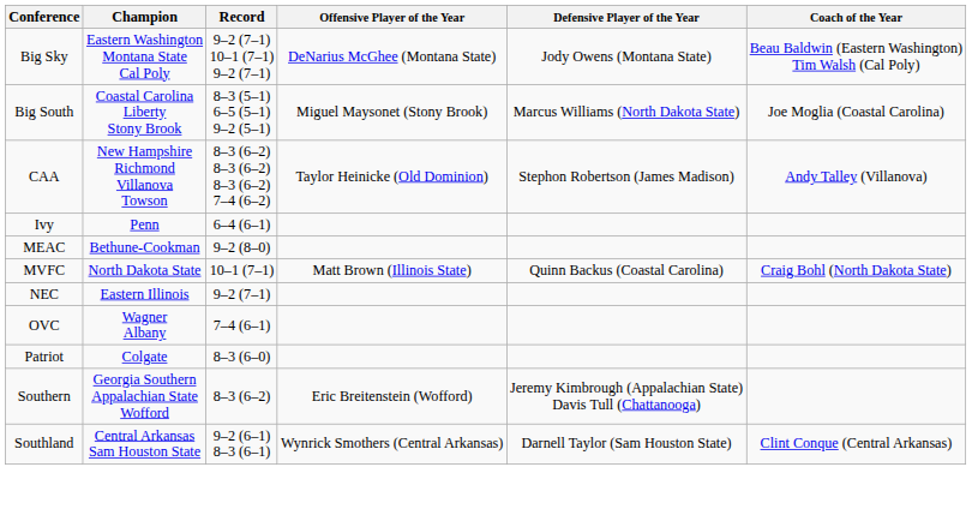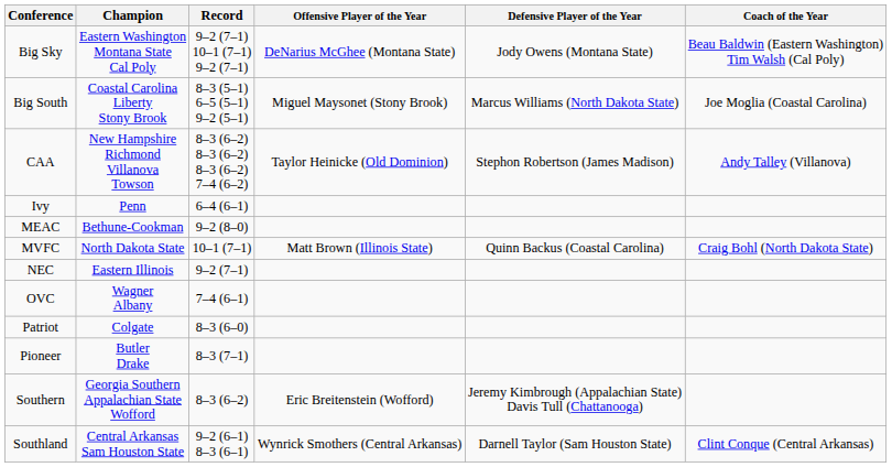+ row: Pioneer | Butler Drake | 8–3 (7–1)
